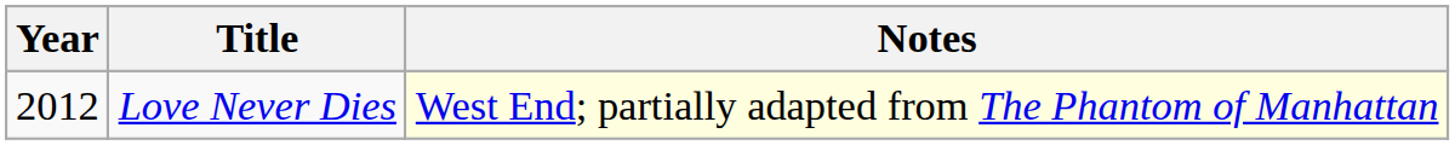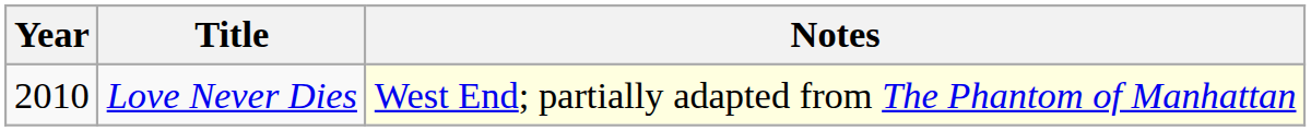Love Never Dies | Year: 2012 -> 2010
